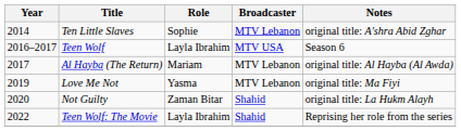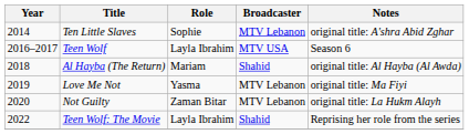Al Hayba (The Return) | Year: 2017 -> 2018
Al Hayba (The Return) | Broadcaster: MTV Lebanon -> Shahid
Not Guilty | Broadcaster: Shahid -> MTV Lebanon
